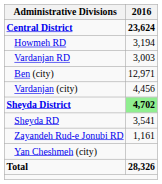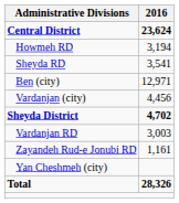rows swapped: Vardanjan RD <-> Sheyda RD
Sheyda District | 2016: lightgreen background -> no background
